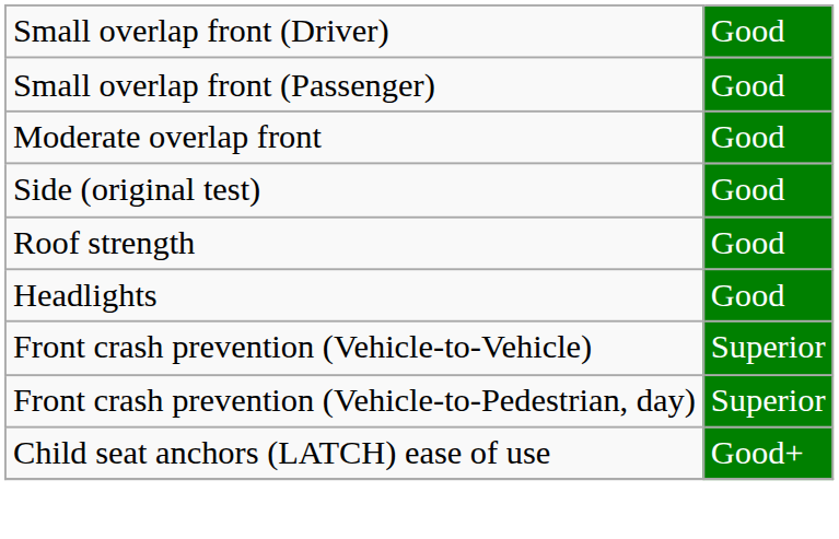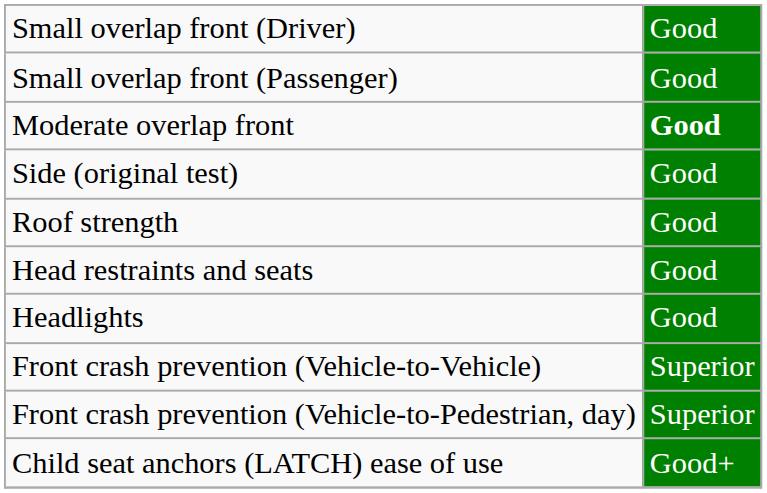Moderate overlap front | column 2: normal -> bold
+ row: Head restraints and seats | Good
